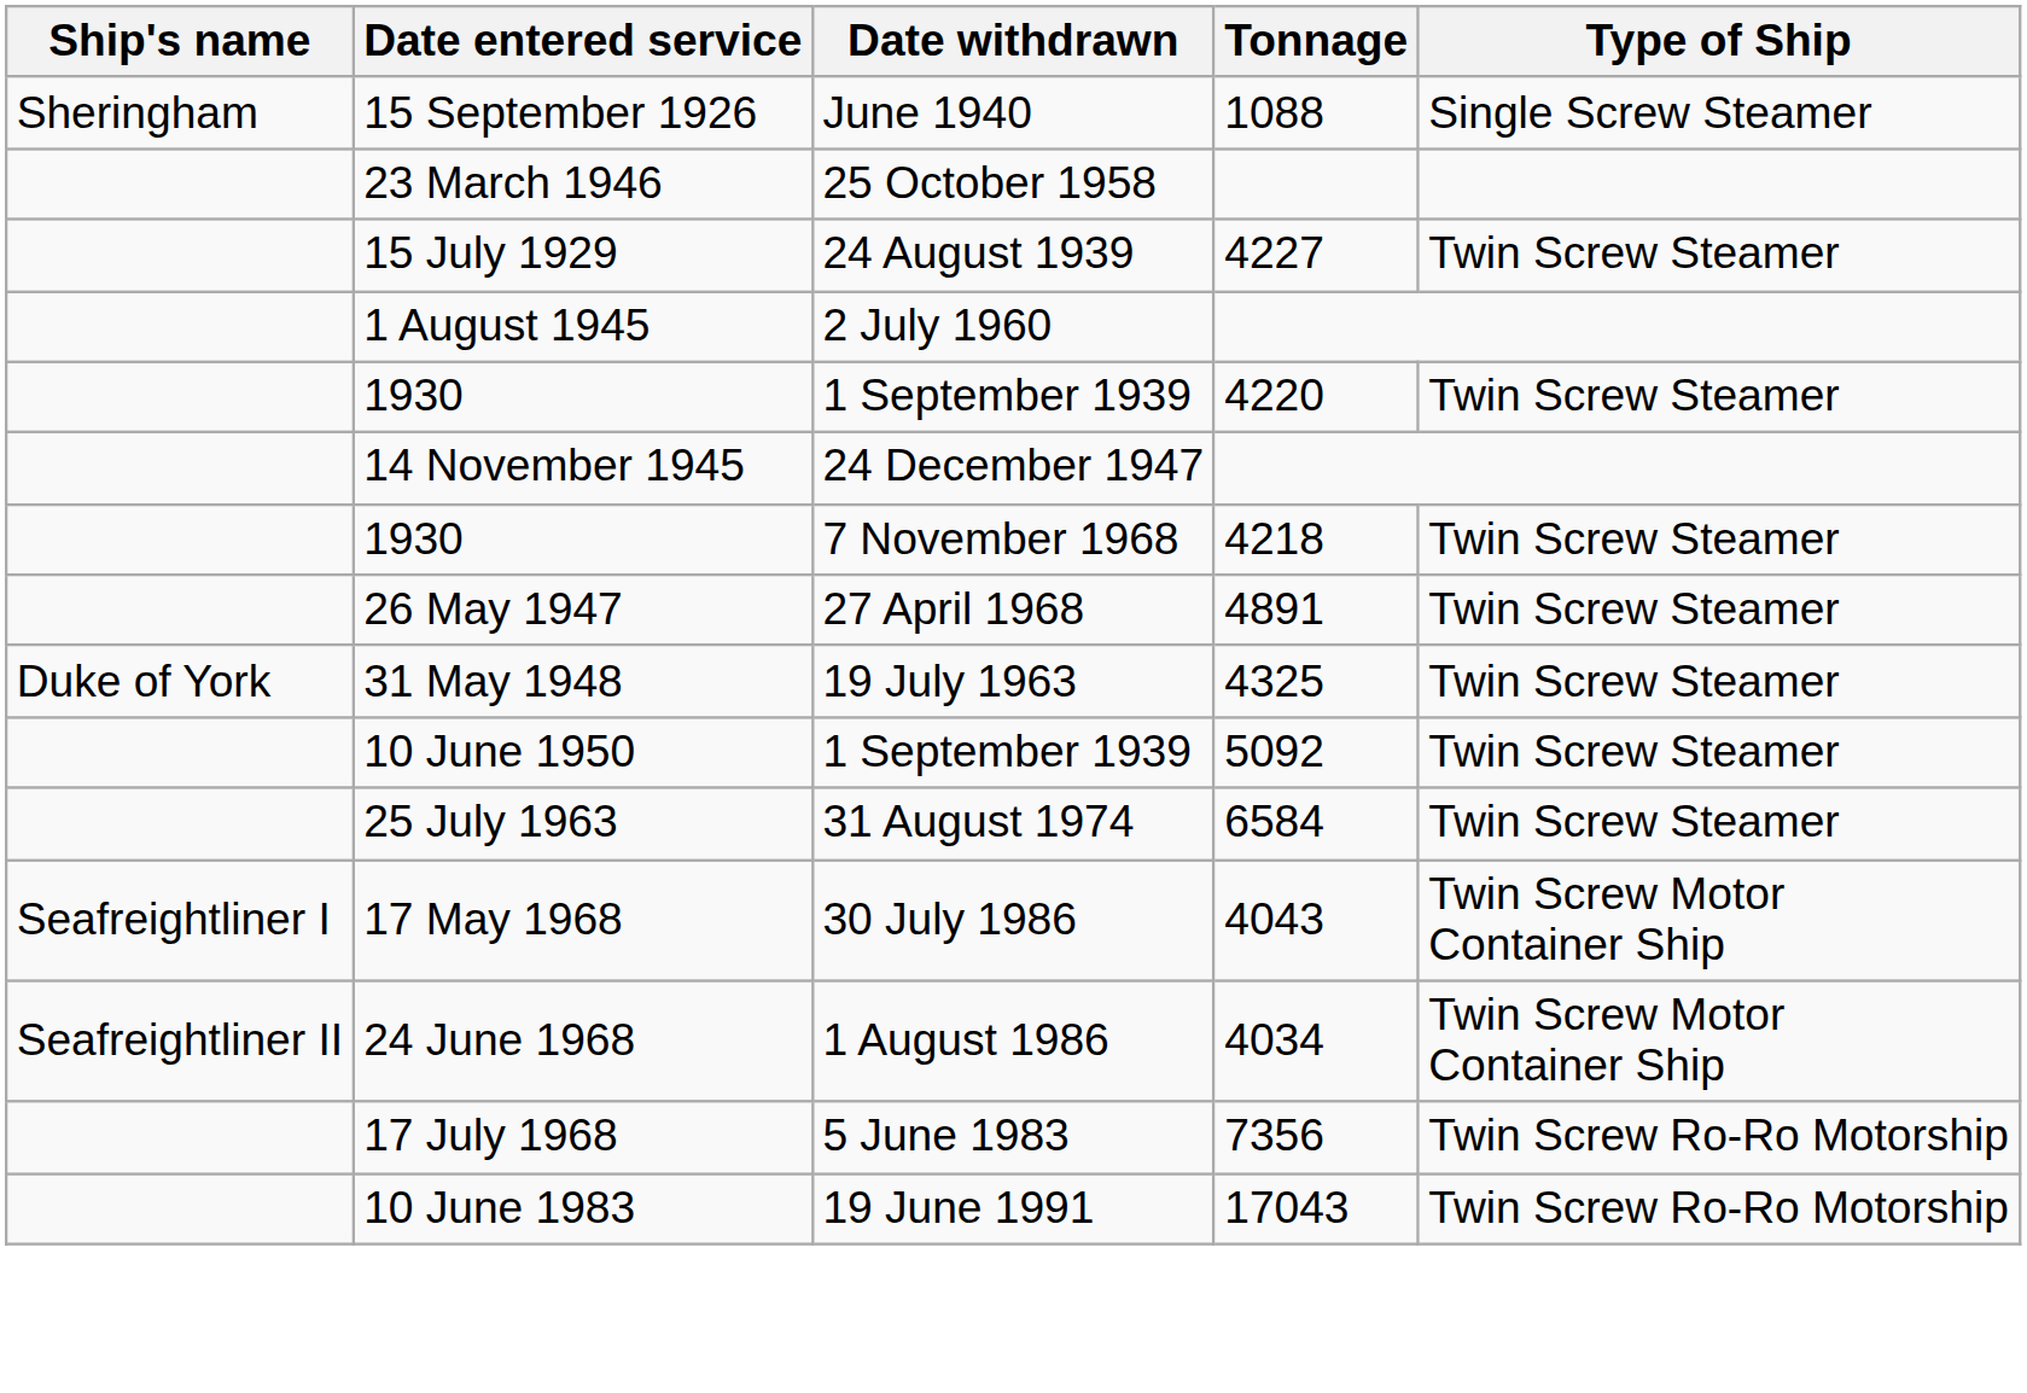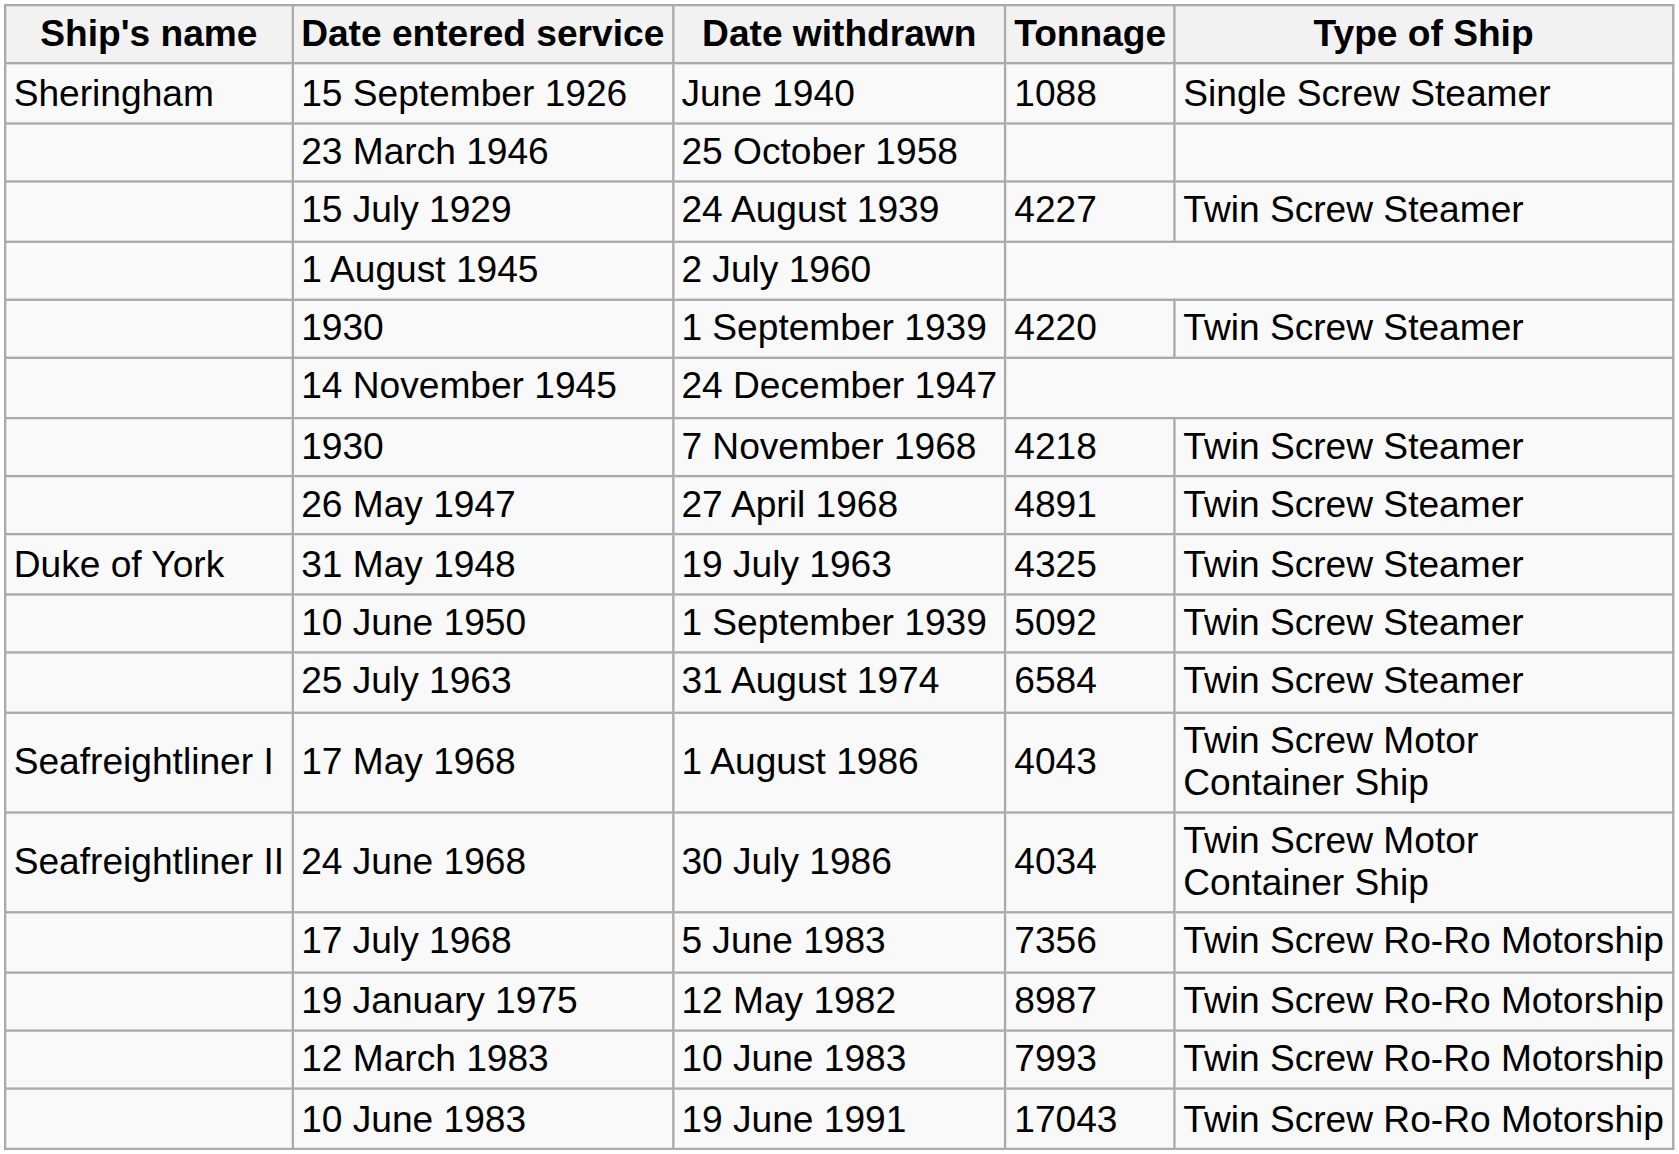17 May 1968 | Date withdrawn: 30 July 1986 -> 1 August 1986
24 June 1968 | Date withdrawn: 1 August 1986 -> 30 July 1986
+ row: 19 January 1975 | 12 May 1982 | 8987 | Twin Screw Ro-Ro Motorship
+ row: 12 March 1983 | 10 June 1983 | 7993 | Twin Screw Ro-Ro Motorship
